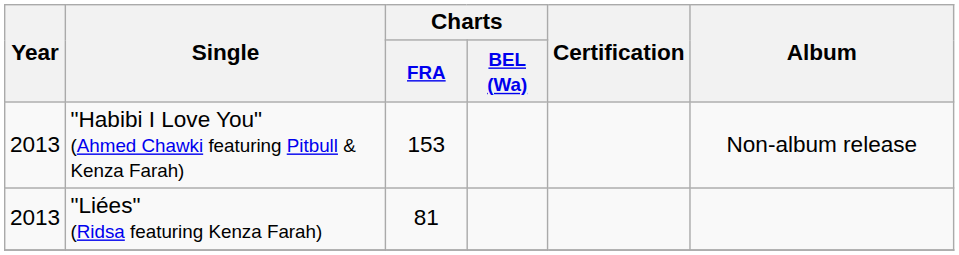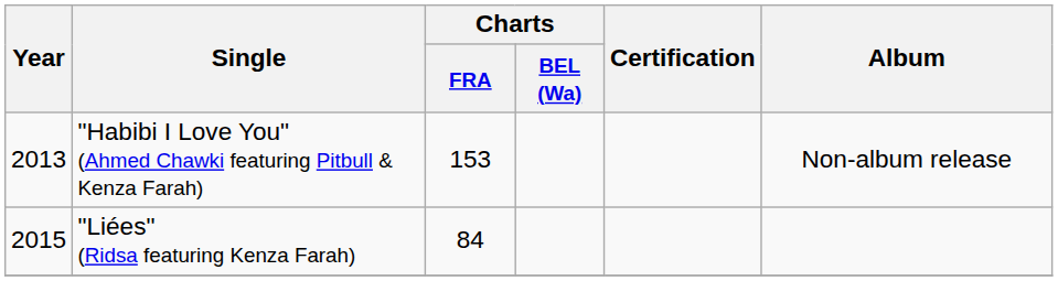"Liées" (Ridsa featuring Kenza Farah) | Year: 2013 -> 2015
"Liées" (Ridsa featuring Kenza Farah) | Charts / FRA: 81 -> 84
